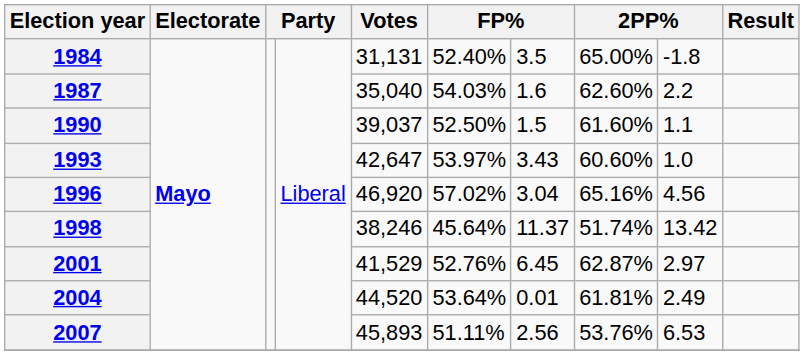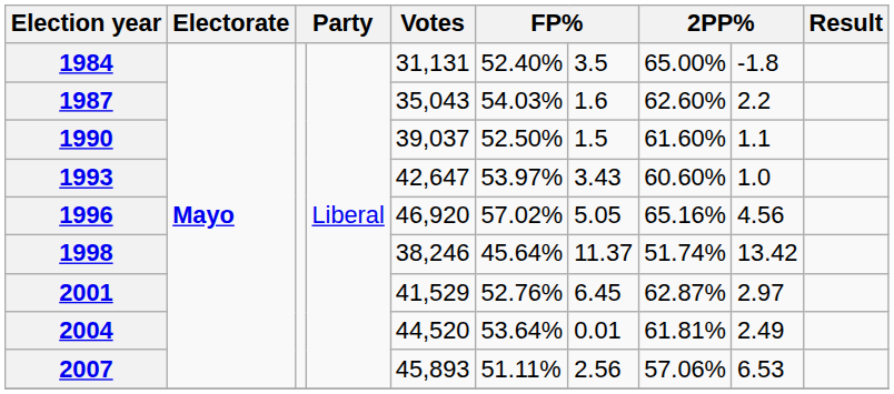1987 | Votes: 35,040 -> 35,043
1996 | column 7: 3.04 -> 5.05
2007 | column 8: 53.76% -> 57.06%
